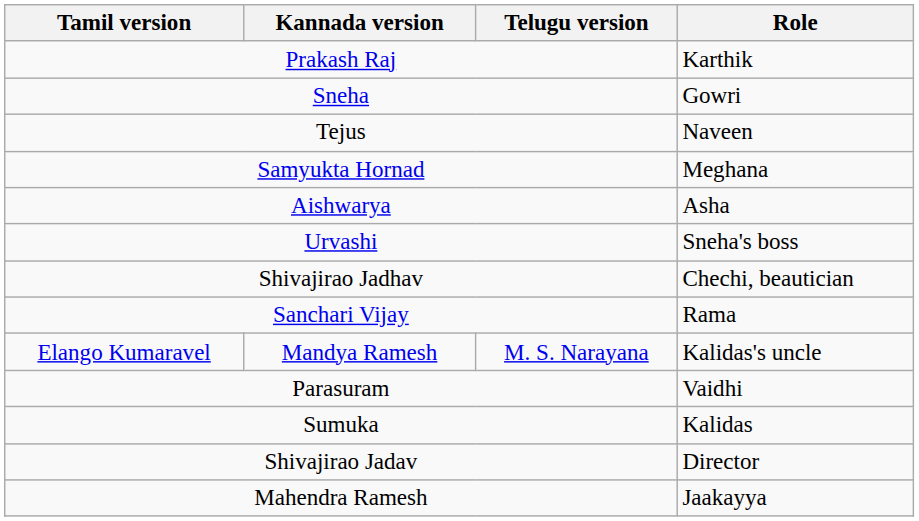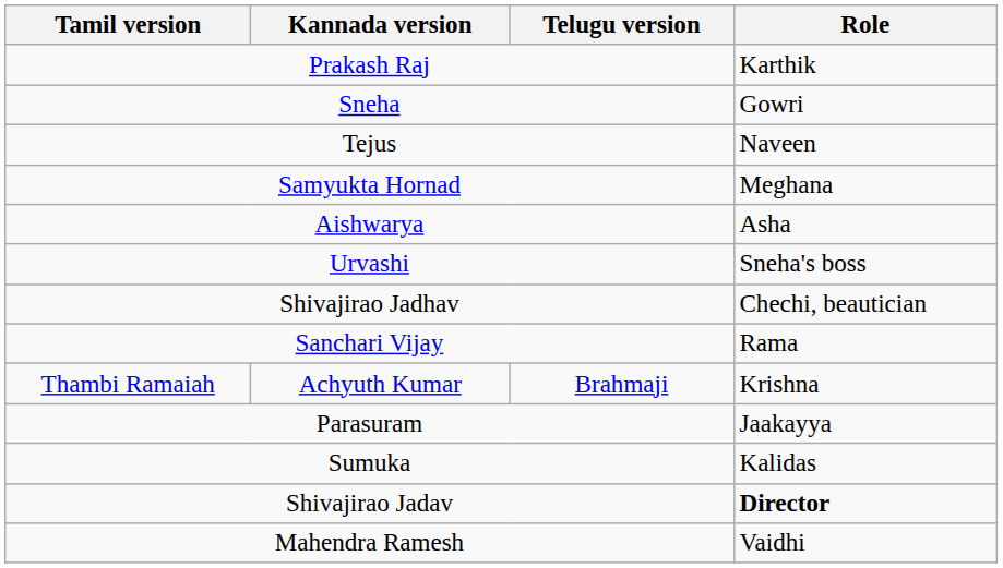- row: Elango Kumaravel | Mandya Ramesh | M. S. Narayana | Kalidas's uncle
+ row: Thambi Ramaiah | Achyuth Kumar | Brahmaji | Krishna
Parasuram | Role: Vaidhi -> Jaakayya
Shivajirao Jadav | Role: normal -> bold
Mahendra Ramesh | Role: Jaakayya -> Vaidhi
